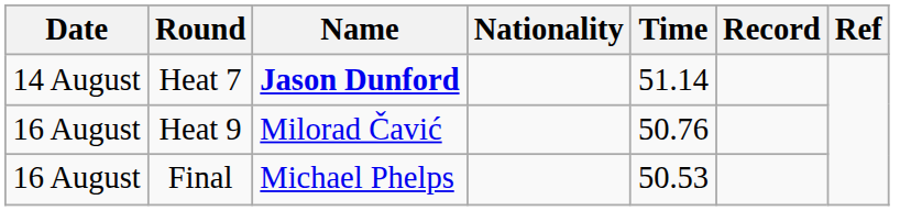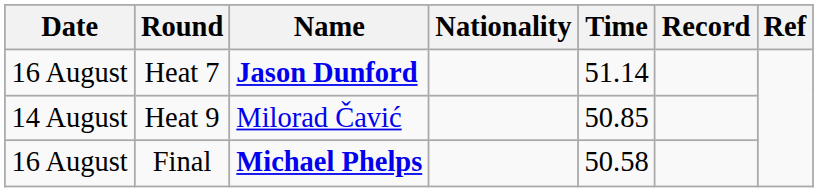Heat 7 | Date: 14 August -> 16 August
Heat 9 | Date: 16 August -> 14 August
Heat 9 | Time: 50.76 -> 50.85
Final | Name: normal -> bold
Final | Time: 50.53 -> 50.58
